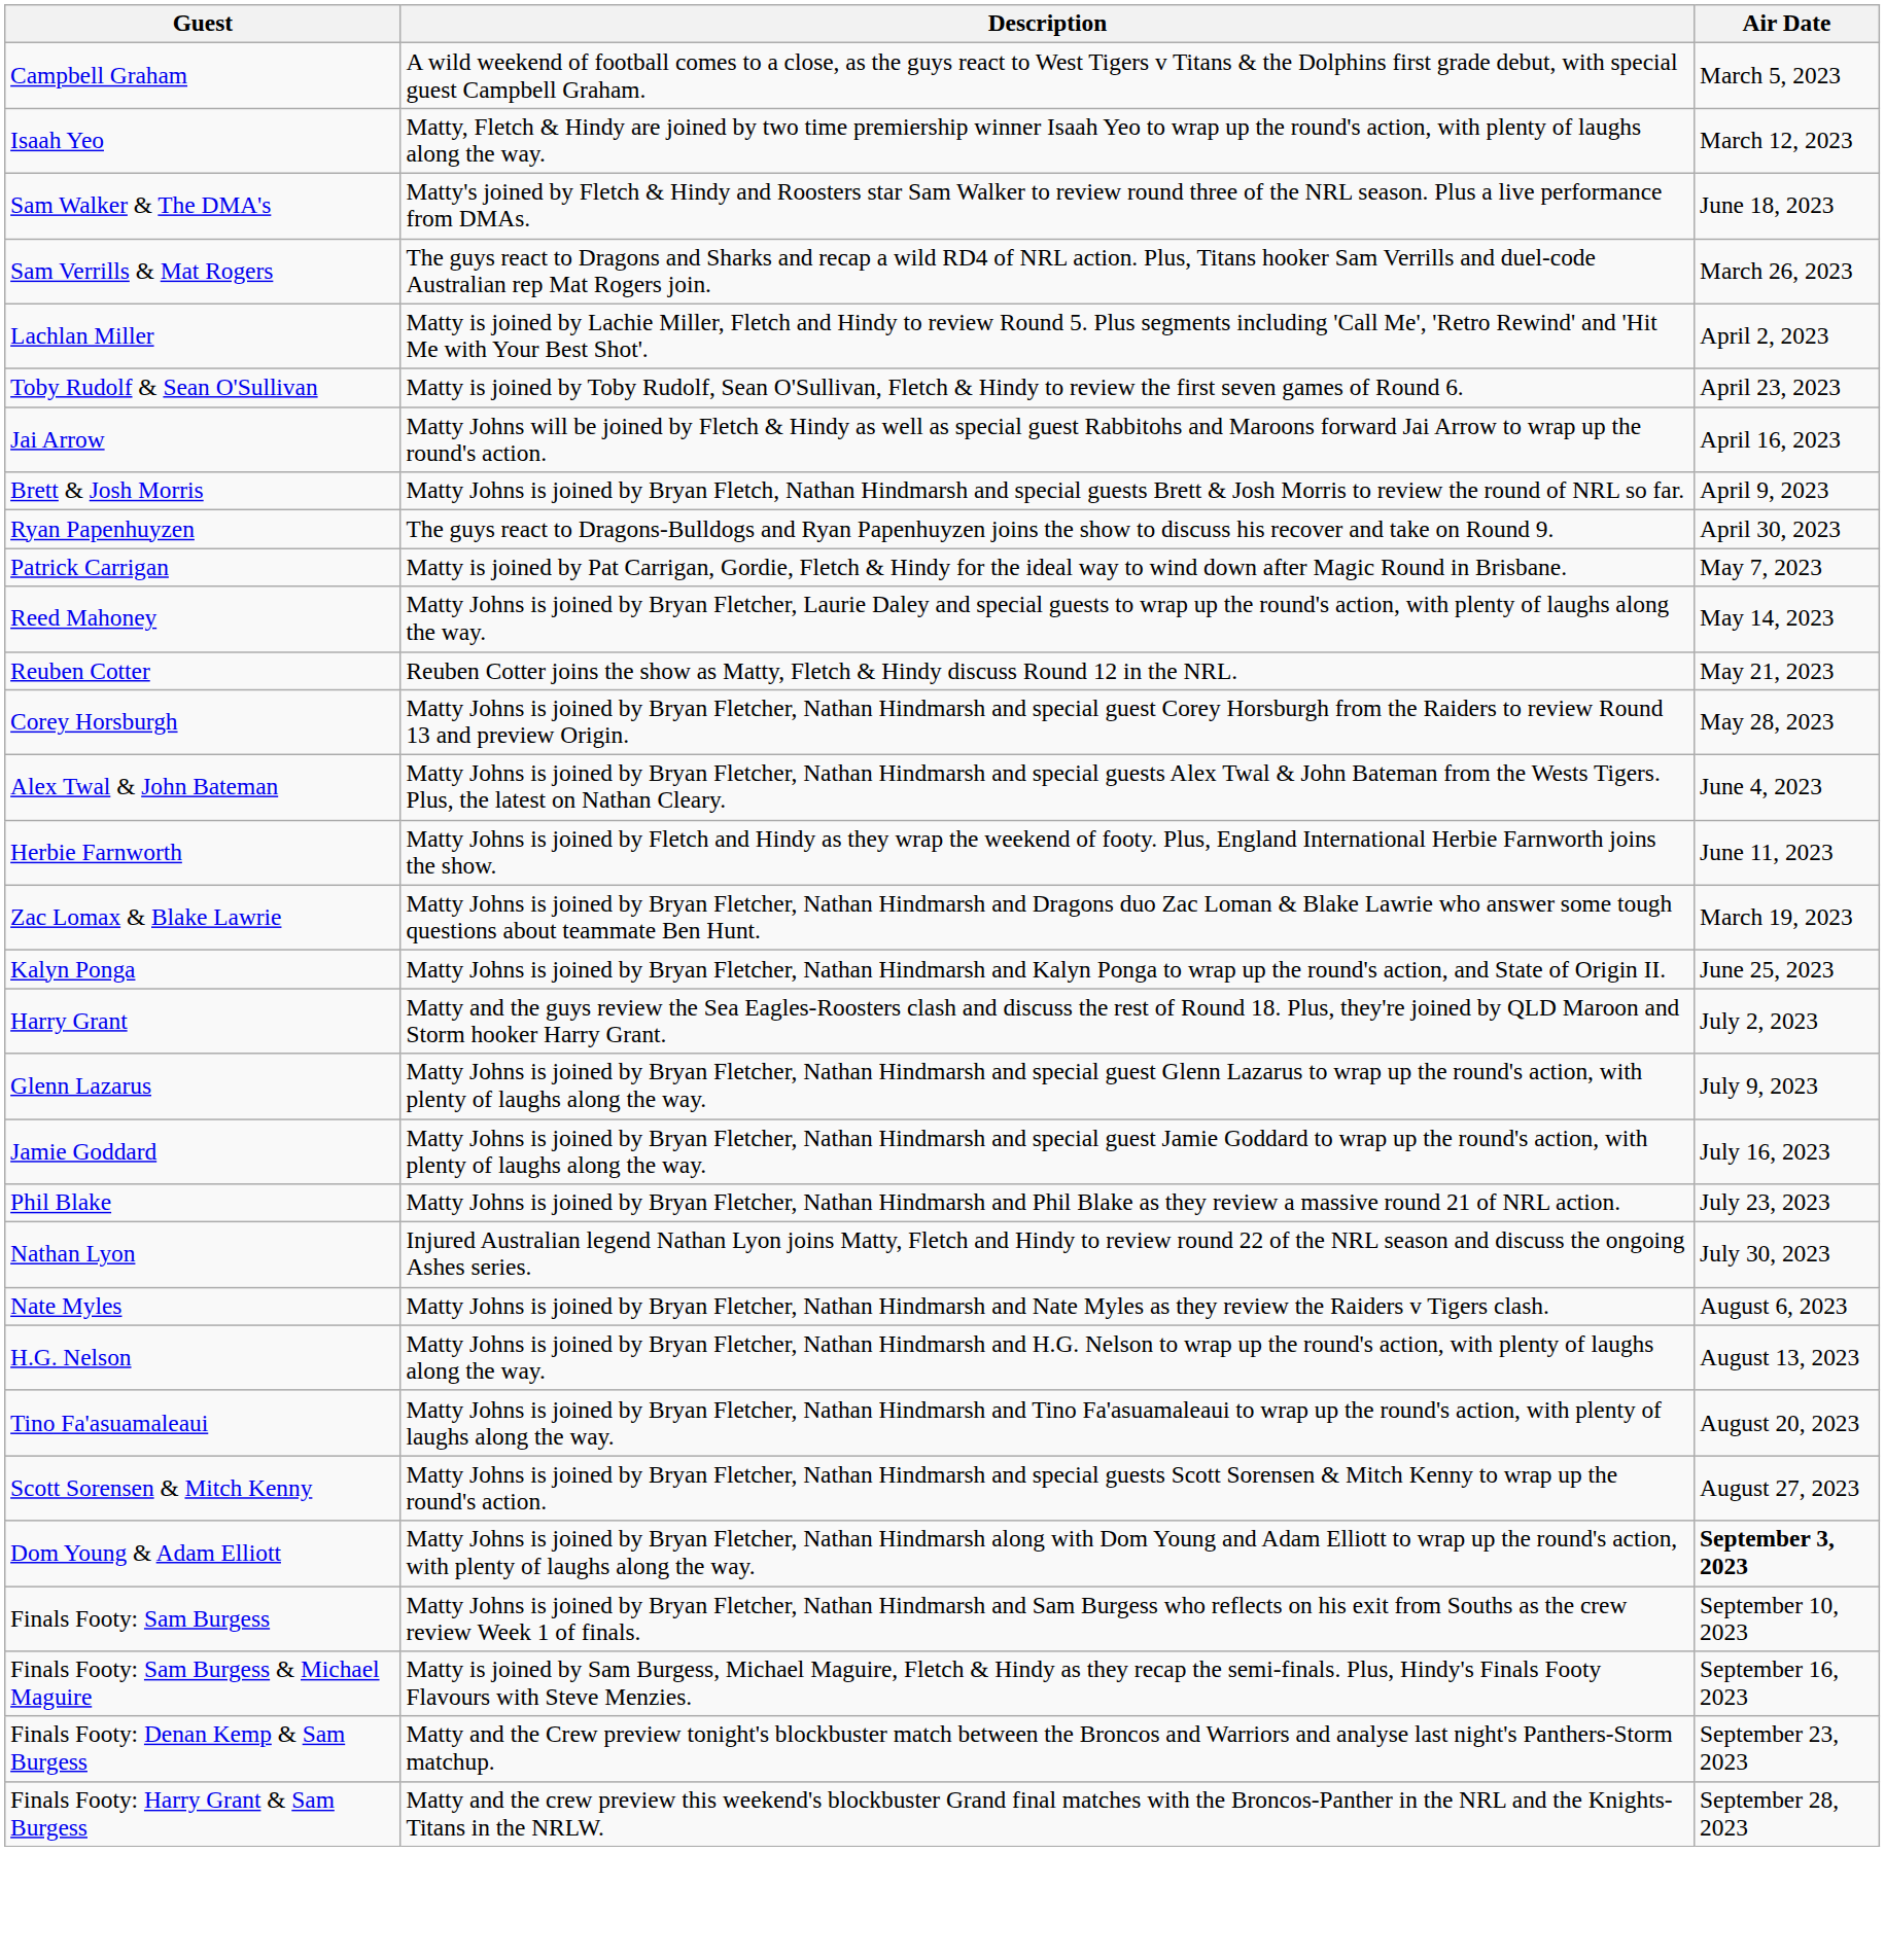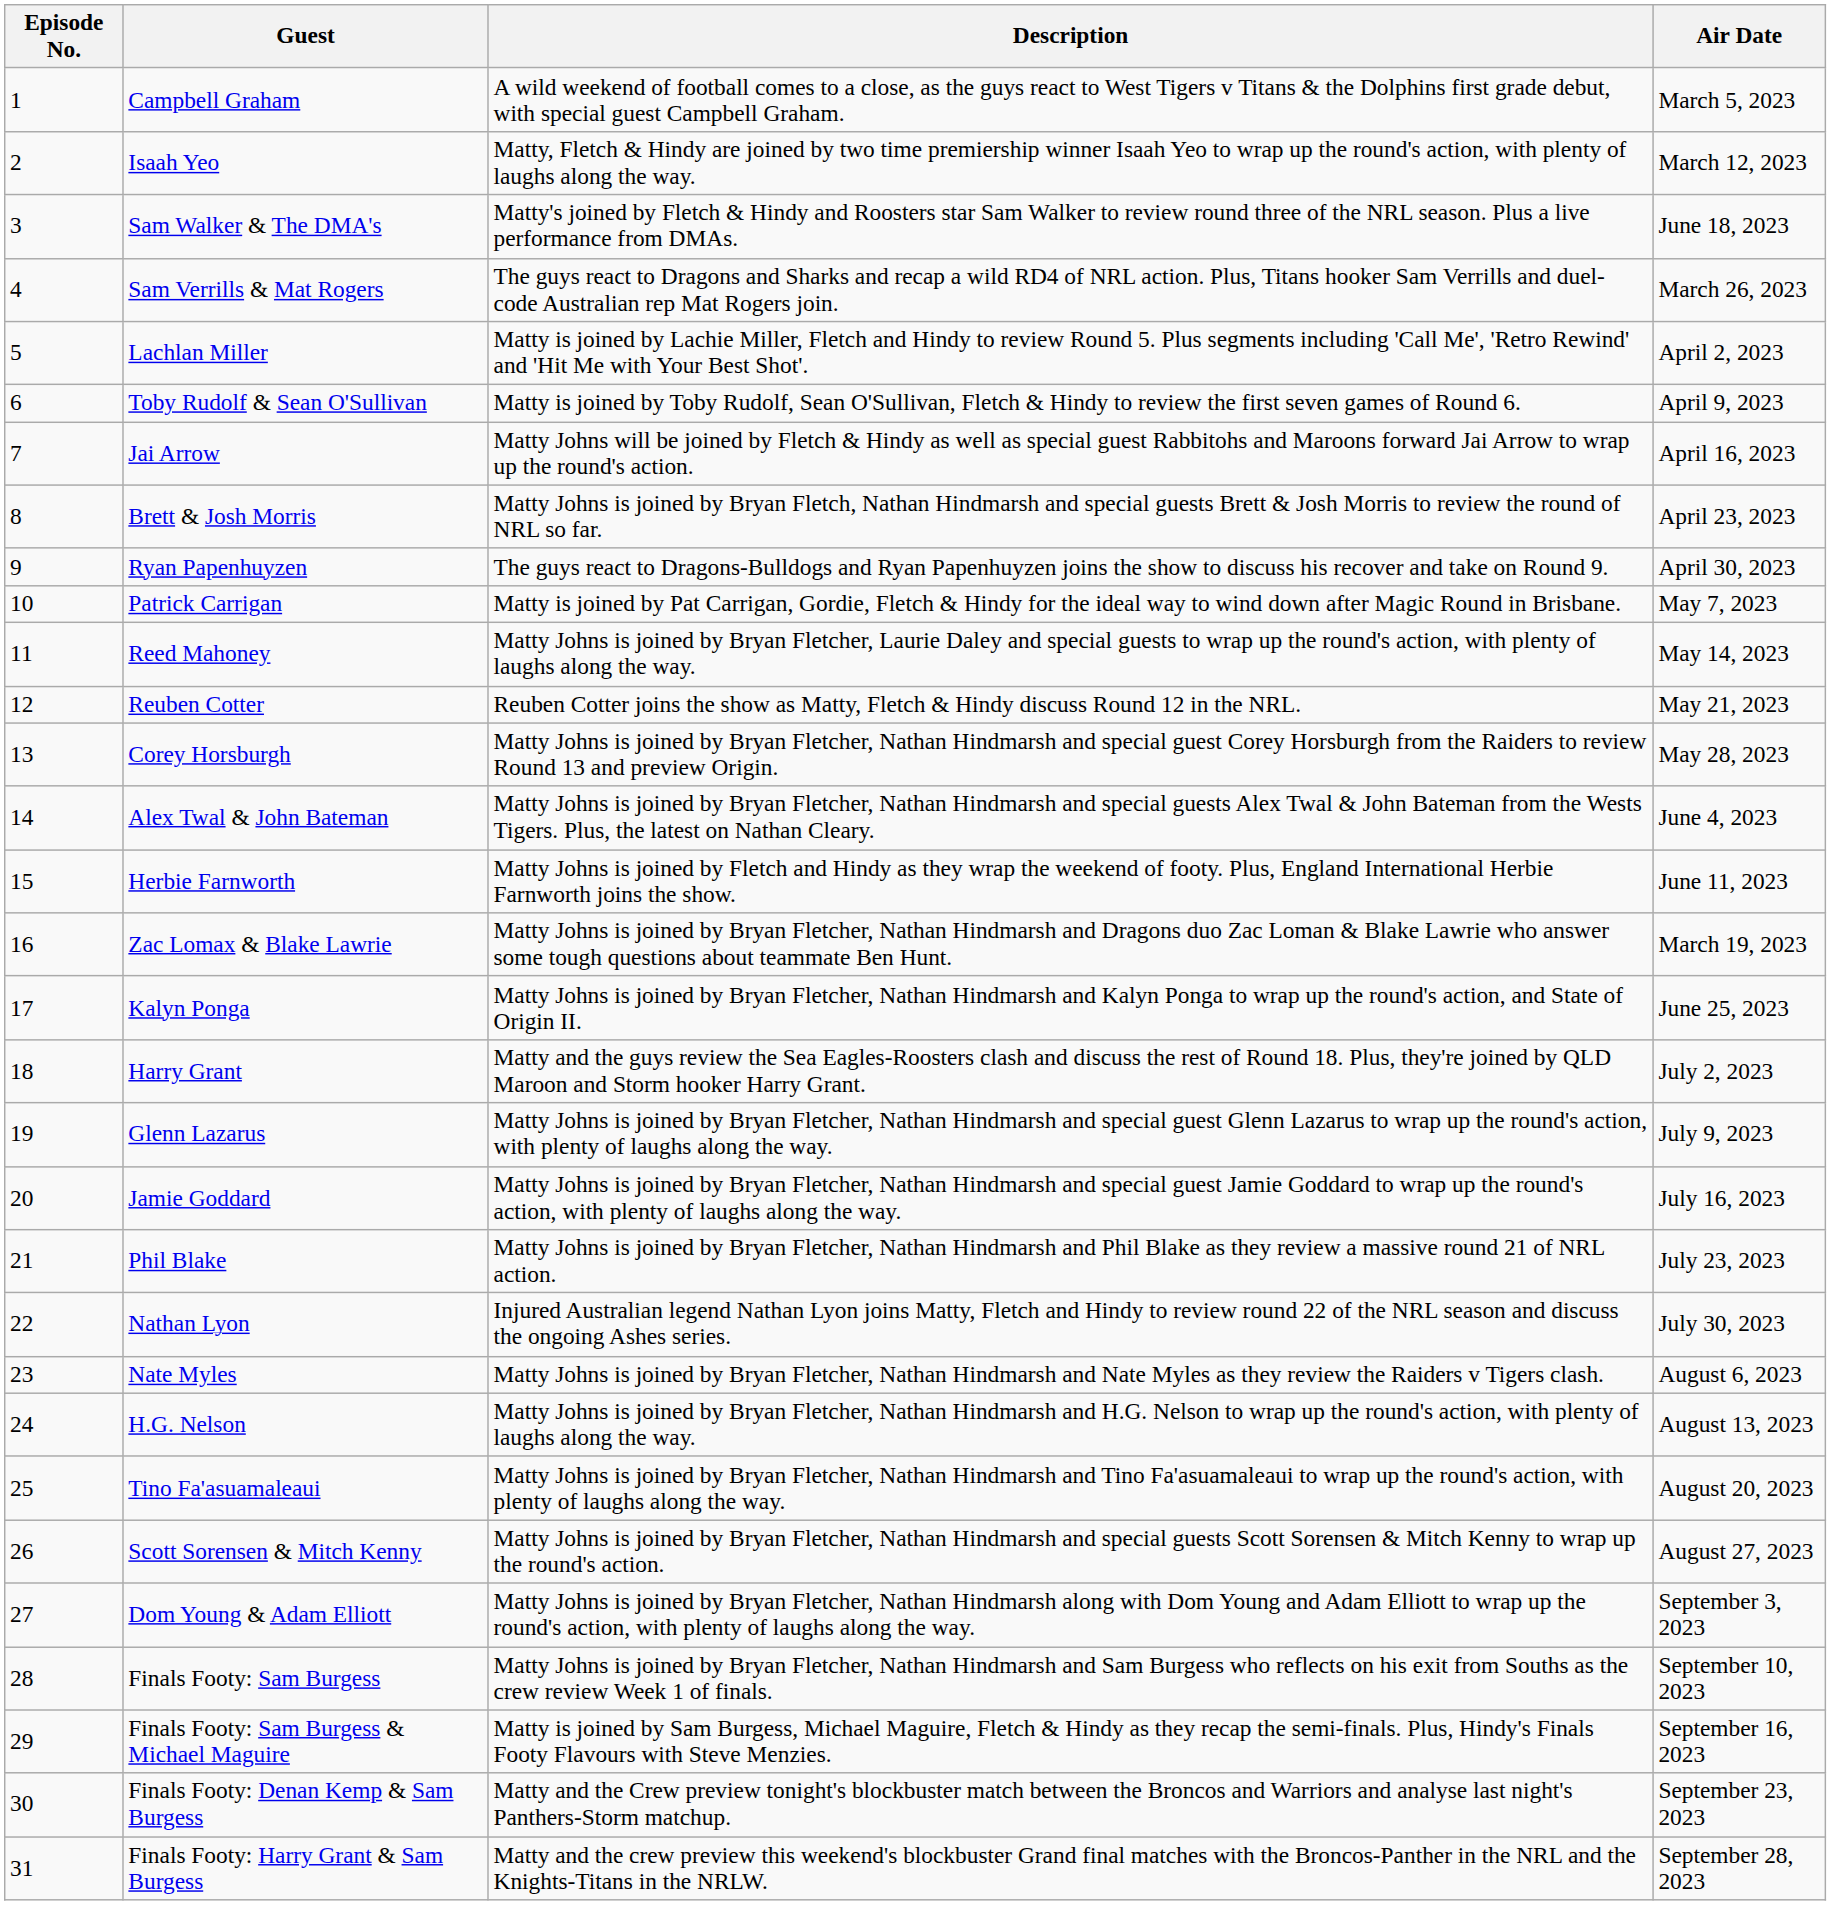+ column: Episode No. | 1 | 2 | 3 | 4 | 5 | 6 | 7 | 8 | 9 | 10 | 11 | 12 | 13 | 14 | 15 | 16 | 17 | 18 | 19 | 20 | 21 | 22 | 23 | 24 | 25 | 26 | 27 | 28 | 29 | 30 | 31
Toby Rudolf & Sean O'Sullivan | Air Date: April 23, 2023 -> April 9, 2023
Brett & Josh Morris | Air Date: April 9, 2023 -> April 23, 2023
Dom Young & Adam Elliott | Air Date: bold -> normal
